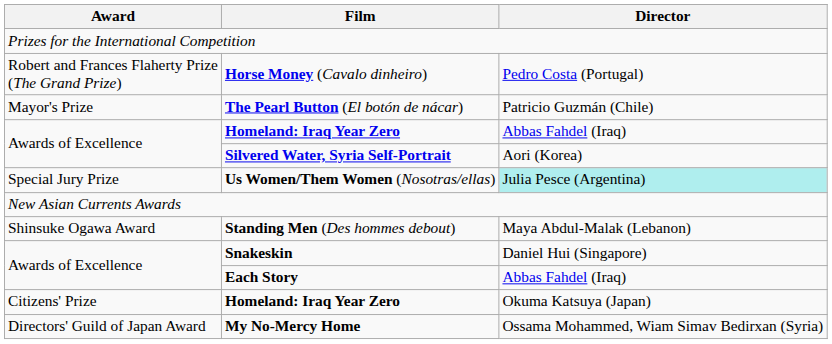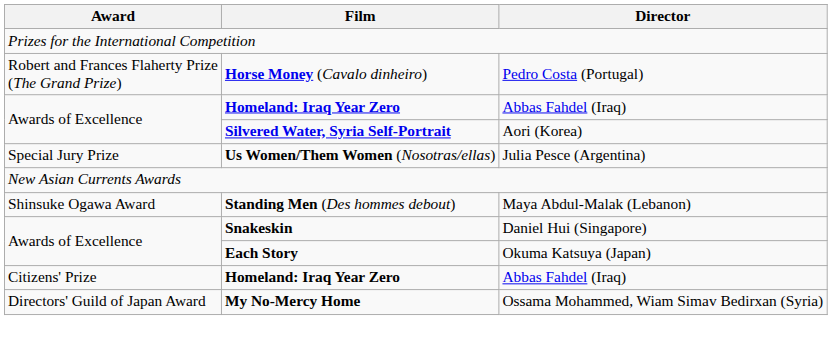- row: Mayor's Prize | The Pearl Button (El botón de nácar) | Patricio Guzmán (Chile)
Us Women/Them Women (Nosotras/ellas) | Director: paleturquoise background -> no background
Each Story | Director: Abbas Fahdel (Iraq) -> Okuma Katsuya (Japan)
Citizens' Prize / Homeland: Iraq Year Zero | Director: Okuma Katsuya (Japan) -> Abbas Fahdel (Iraq)
